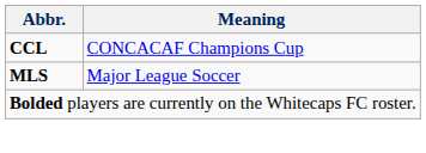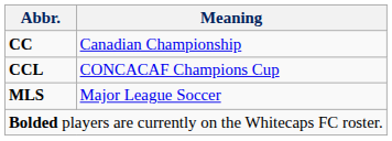+ row: CC | Canadian Championship
